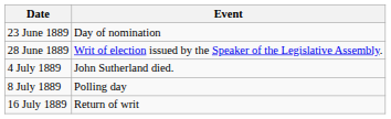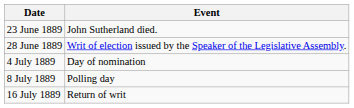23 June 1889 | Event: Day of nomination -> John Sutherland died.
4 July 1889 | Event: John Sutherland died. -> Day of nomination
